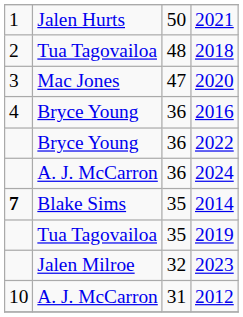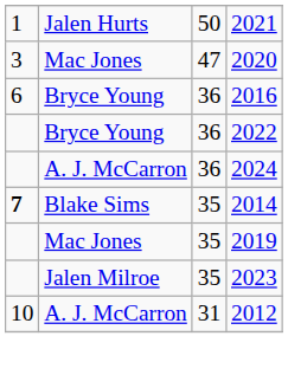- row: 2 | Tua Tagovailoa | 48 | 2018
2016 | column 1: 4 -> 6
2019 | column 2: Tua Tagovailoa -> Mac Jones
2023 | column 3: 32 -> 35
